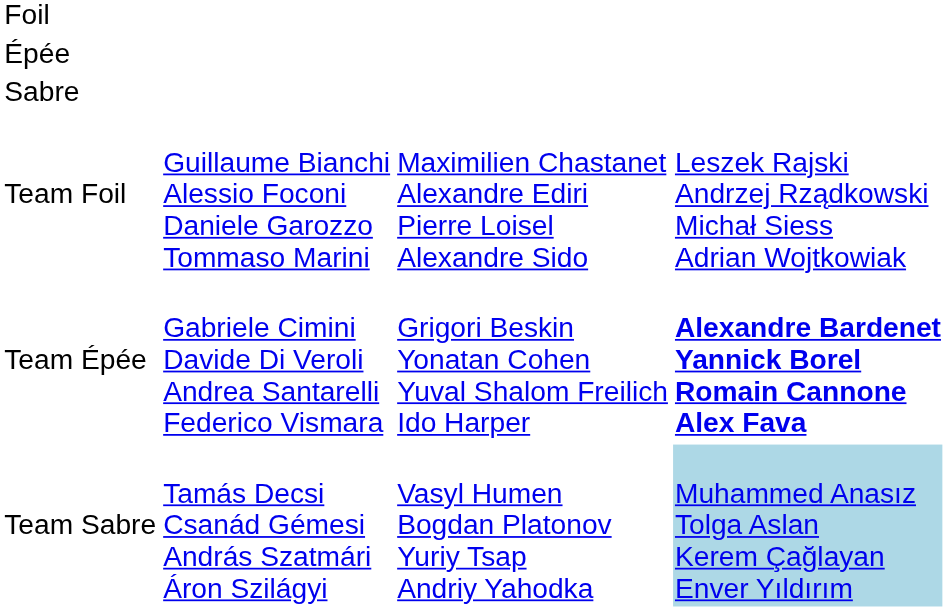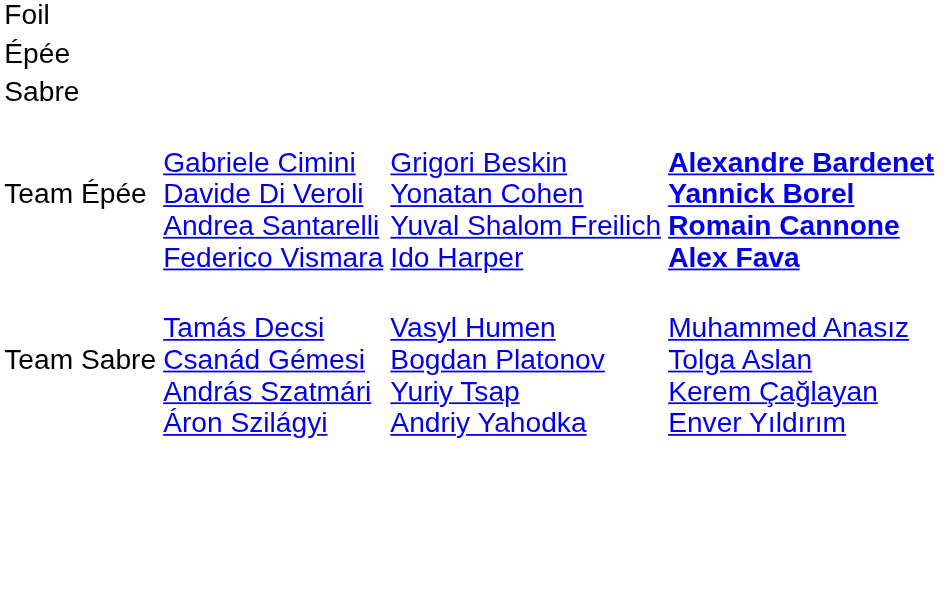- row: Team Foil | Guillaume Bianchi Alessio Foconi Daniele Garozzo Tommaso Marini | Maximilien Chastanet Alexandre Ediri Pierre Loisel Alexandre Sido | Leszek Rajski Andrzej Rządkowski Michał Siess Adrian Wojtkowiak
Team Sabre | column 4: lightblue background -> no background
